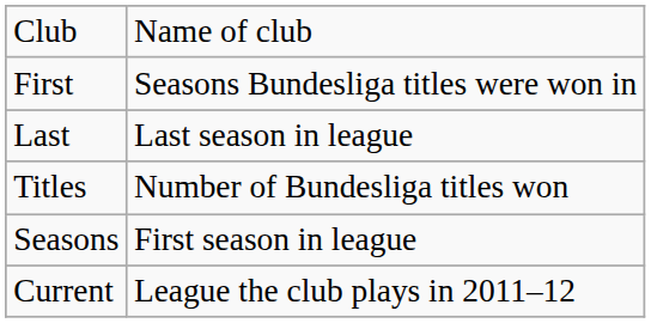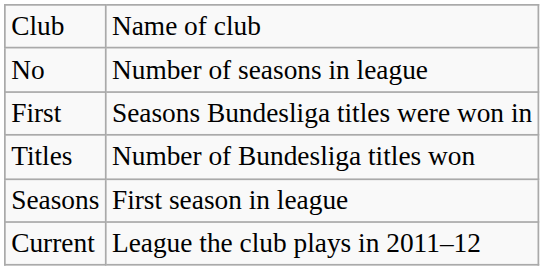+ row: No | Number of seasons in league
- row: Last | Last season in league
